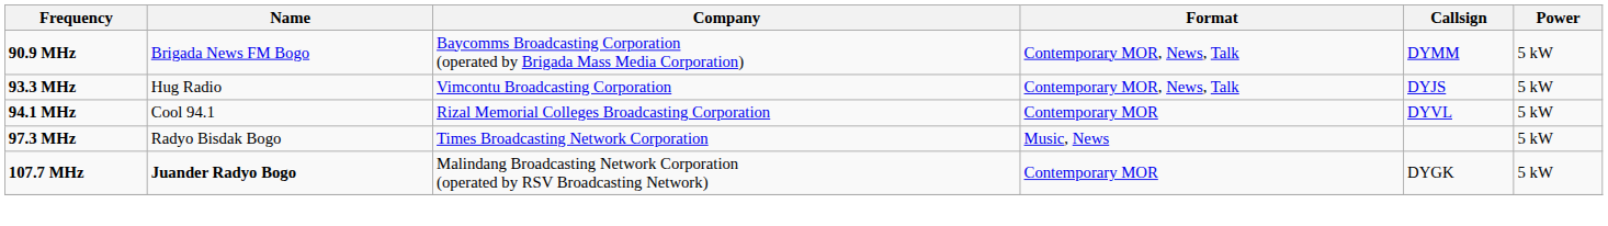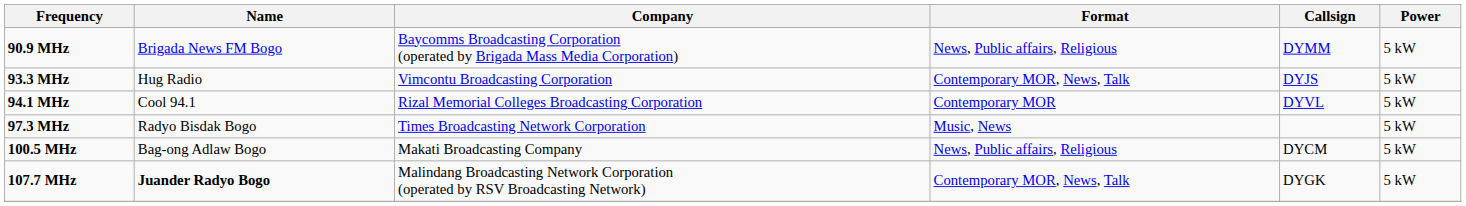90.9 MHz | Format: Contemporary MOR, News, Talk -> News, Public affairs, Religious
+ row: 100.5 MHz | Bag-ong Adlaw Bogo | Makati Broadcasting Company | News, Public affairs, Religious | DYCM | 5 kW
107.7 MHz | Format: Contemporary MOR -> Contemporary MOR, News, Talk
